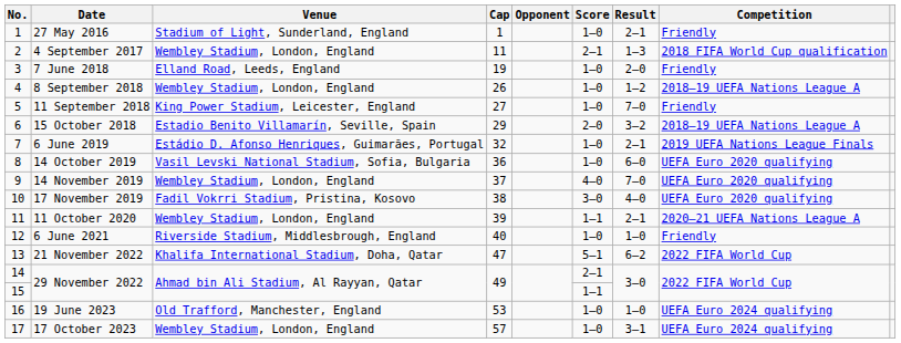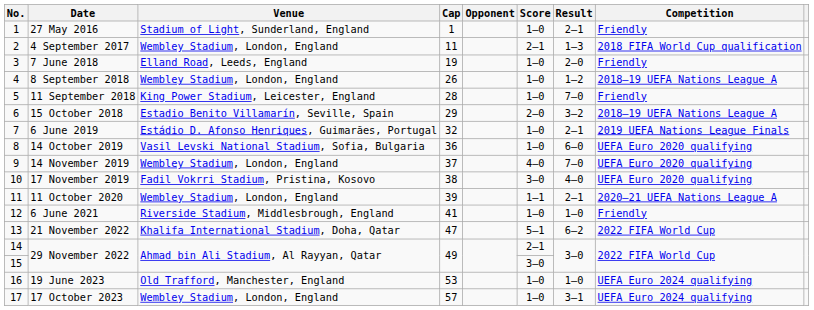11 September 2018 | Cap: 27 -> 28
6 June 2021 | Cap: 40 -> 41
15 / 29 November 2022 | Score: 1–1 -> 3–0
